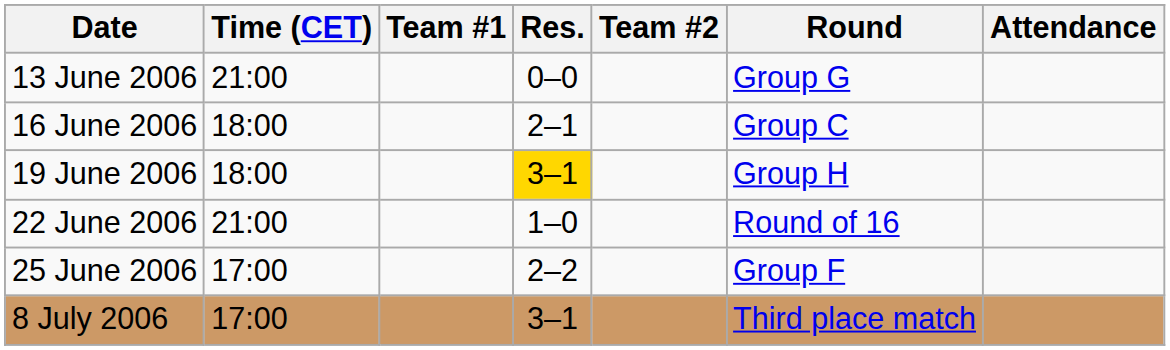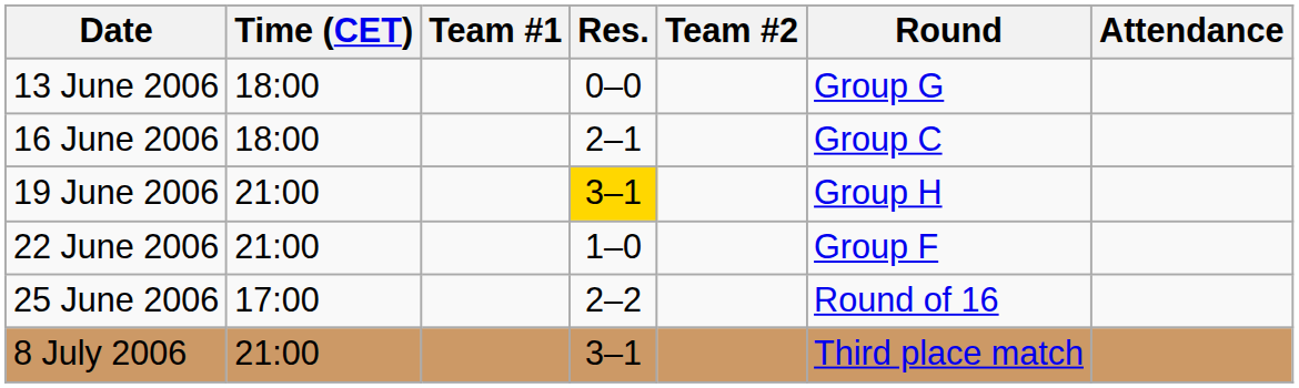13 June 2006 | Time (CET): 21:00 -> 18:00
19 June 2006 | Time (CET): 18:00 -> 21:00
22 June 2006 | Round: Round of 16 -> Group F
25 June 2006 | Round: Group F -> Round of 16
8 July 2006 | Time (CET): 17:00 -> 21:00
